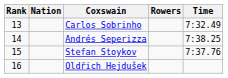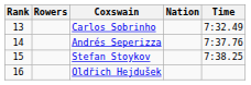columns swapped: Rowers <-> Nation
Andrés Seperizza | Time: 7:38.25 -> 7:37.76
Stefan Stoykov | Time: 7:37.76 -> 7:38.25
